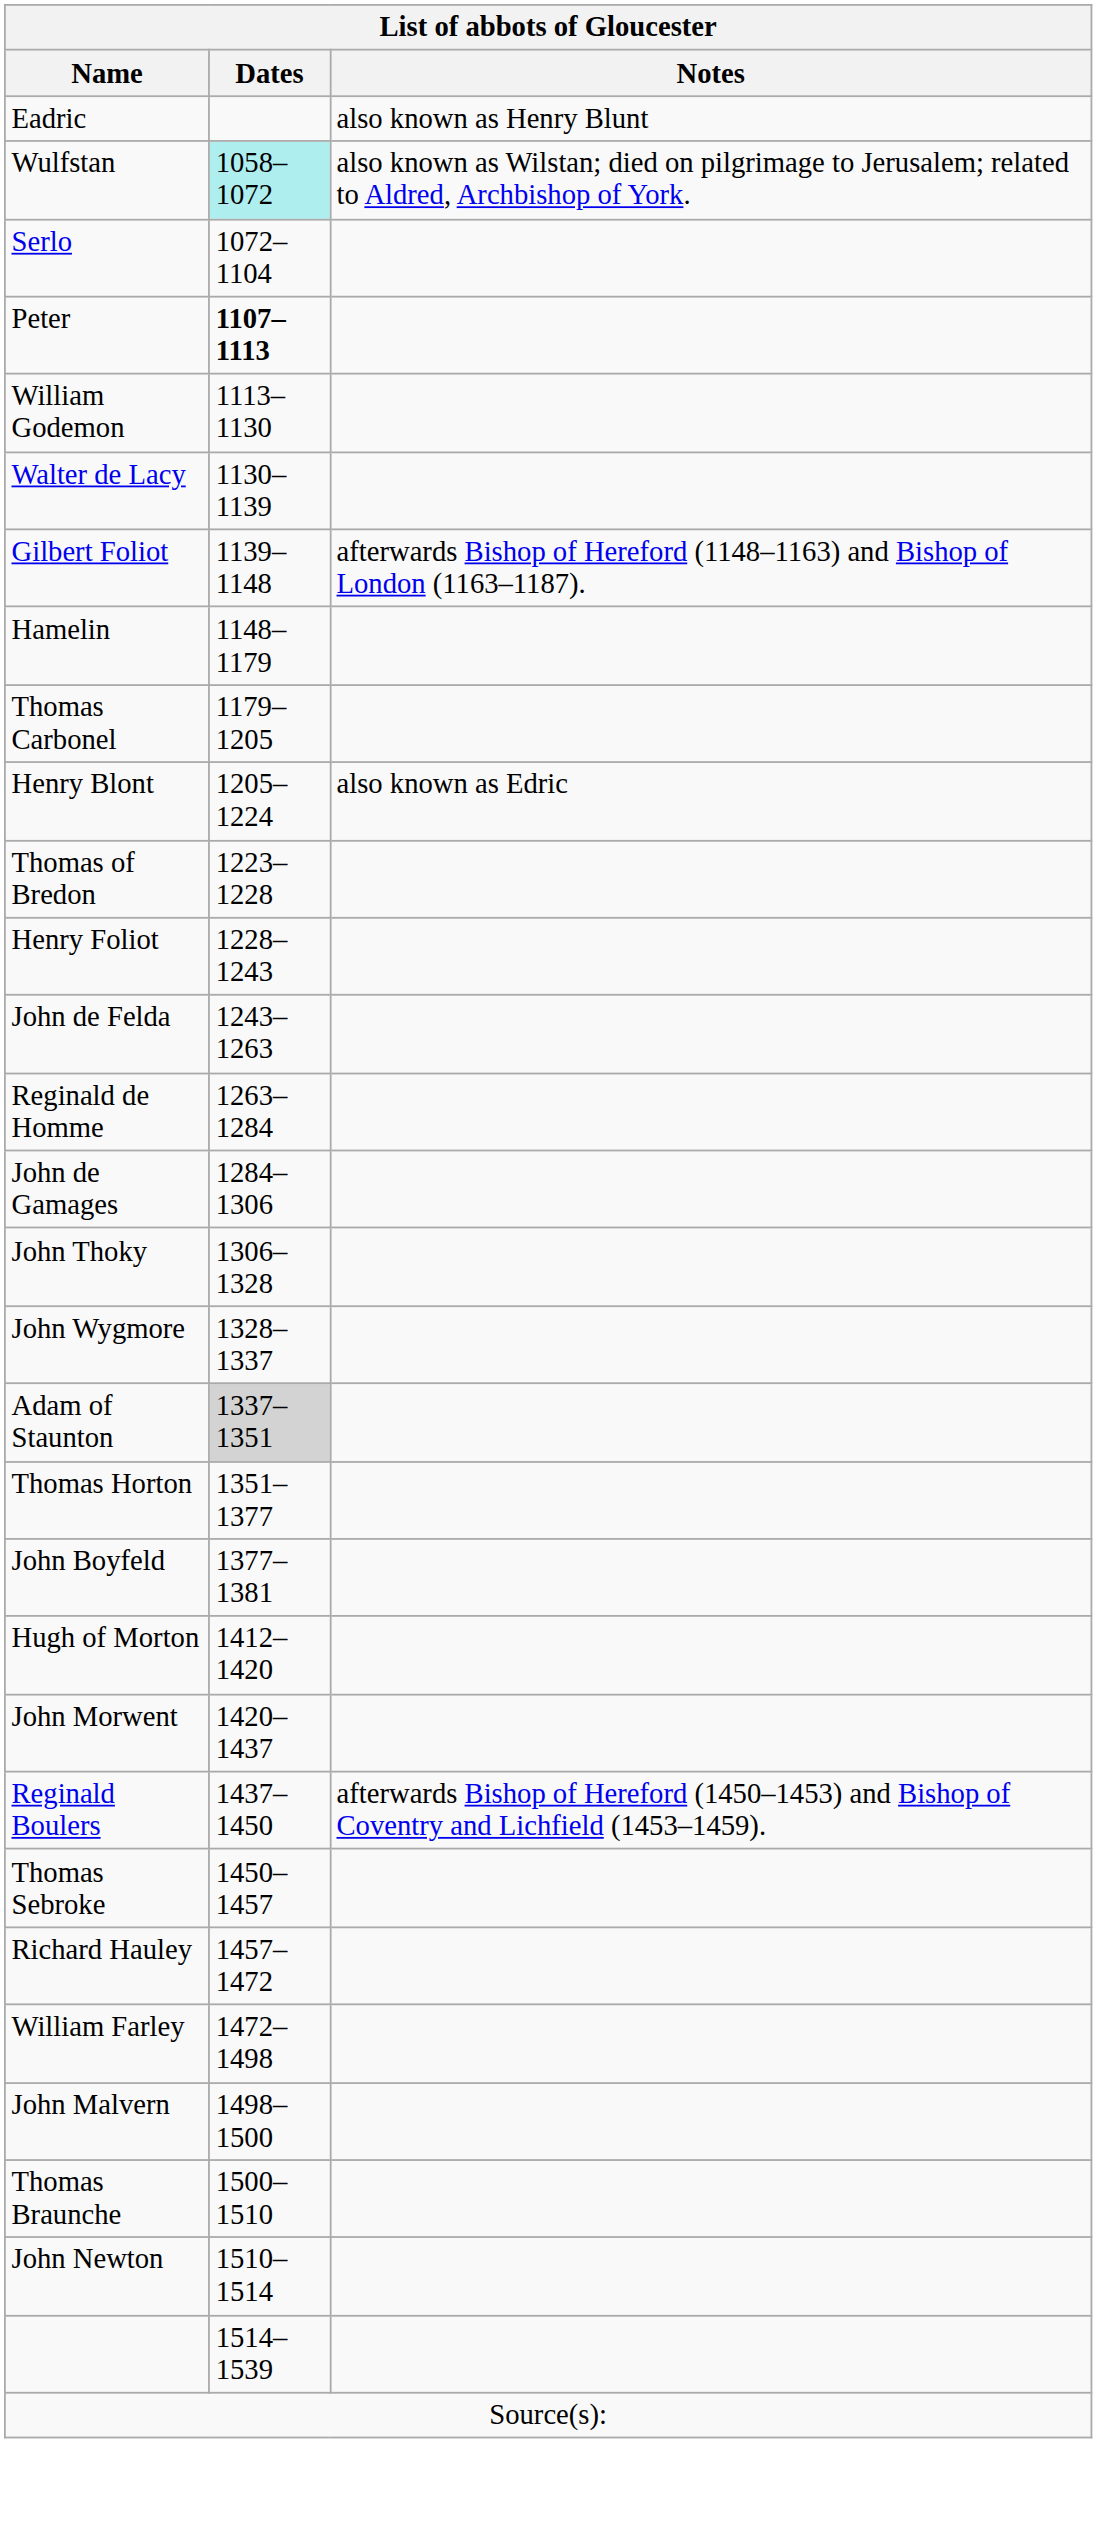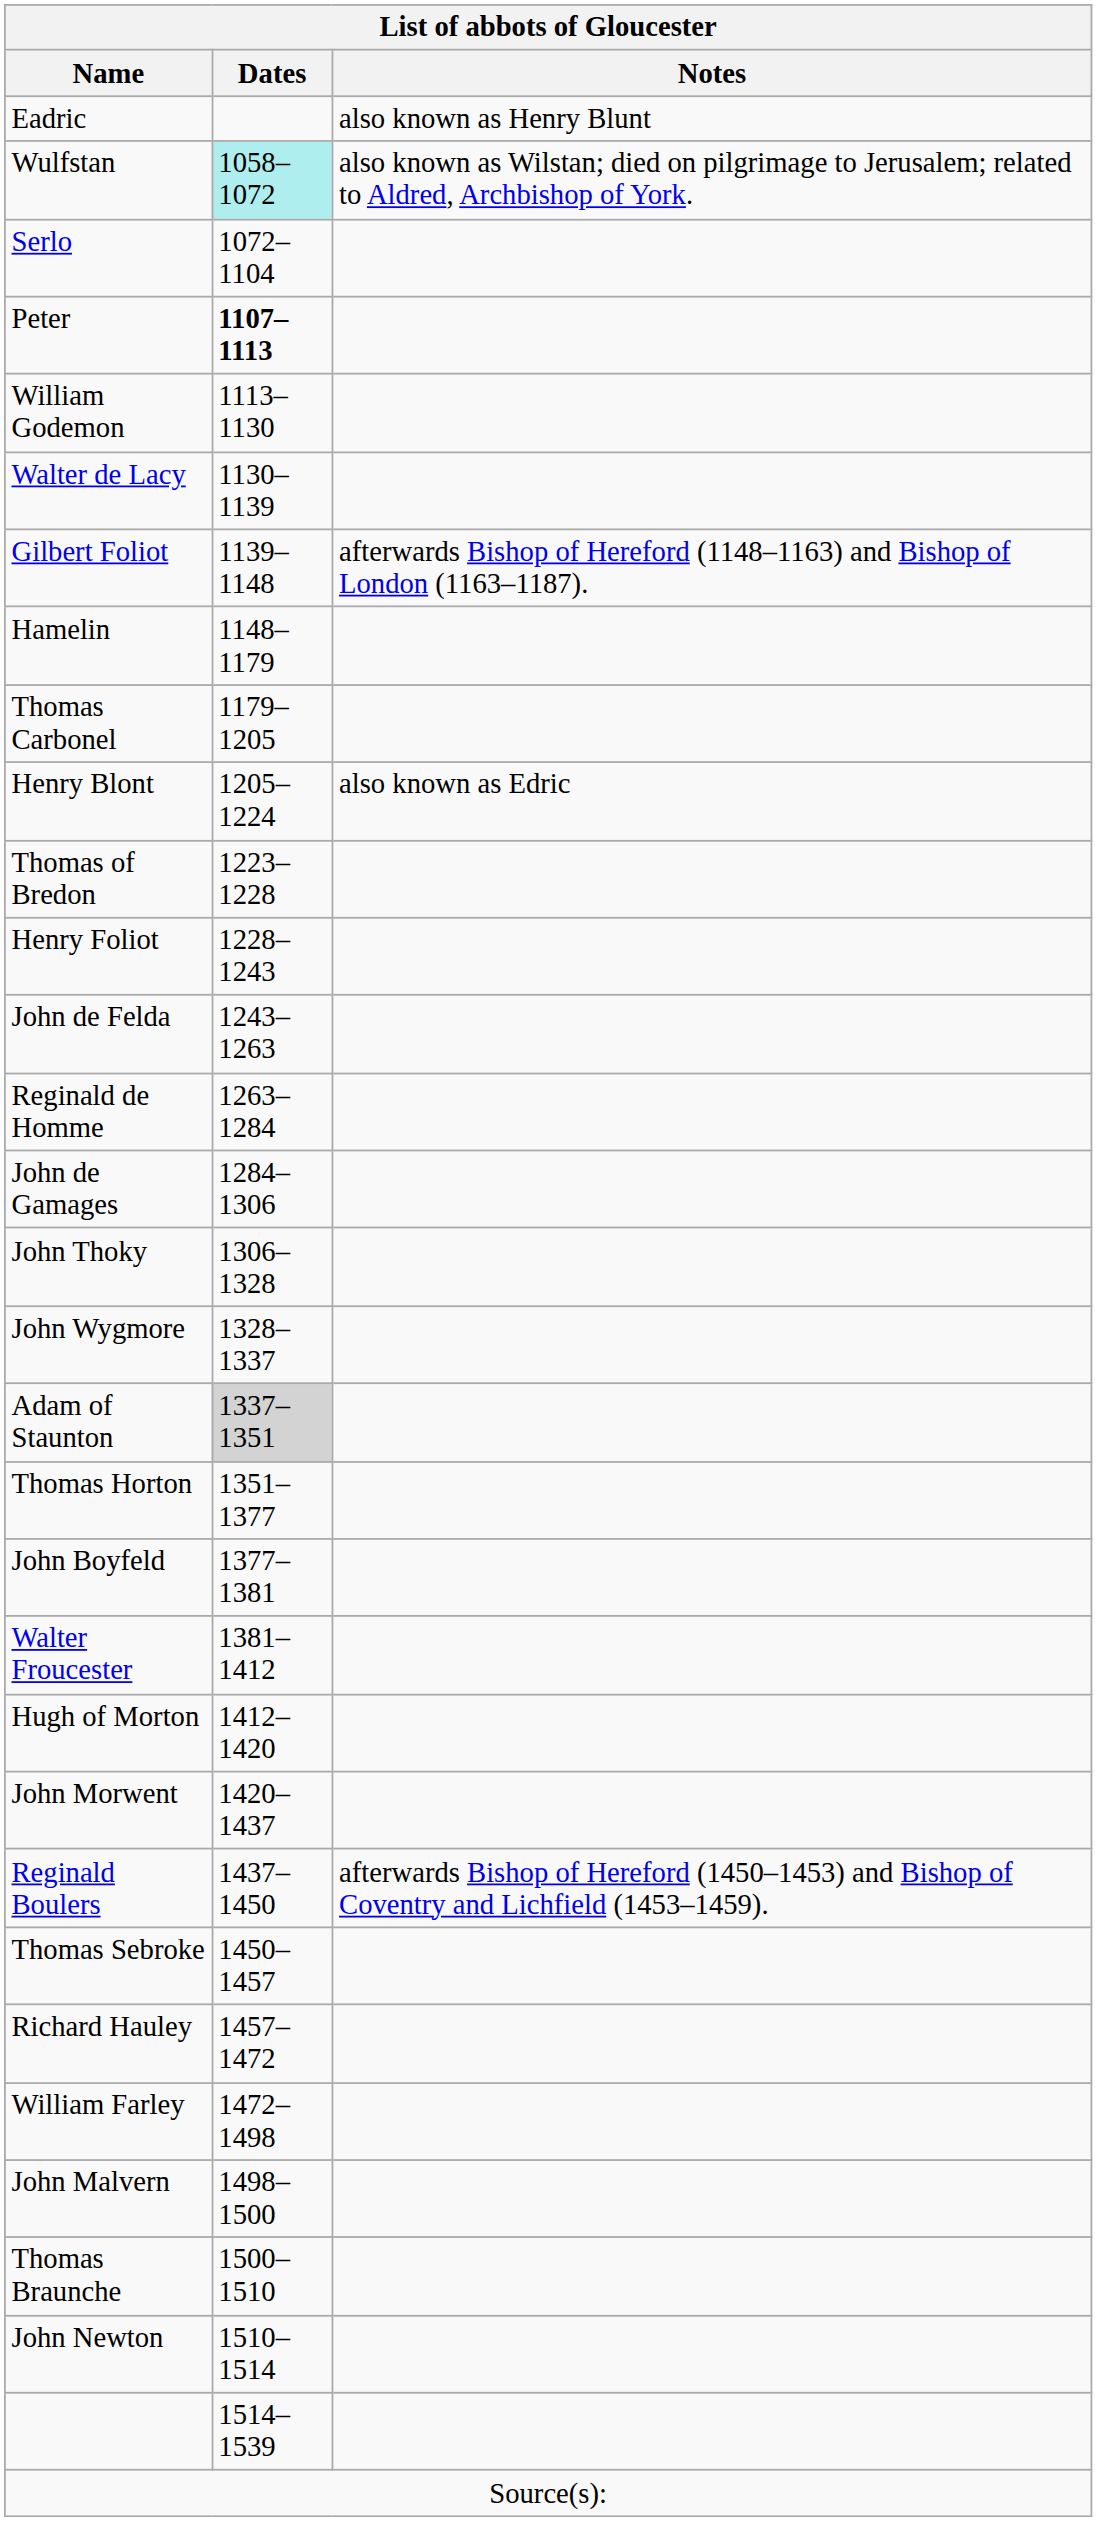+ row: Walter Froucester | 1381–1412
